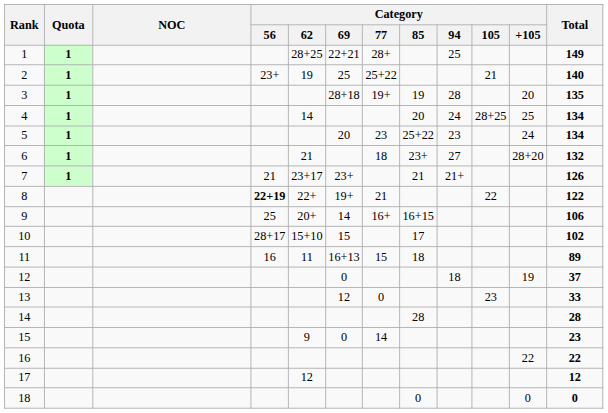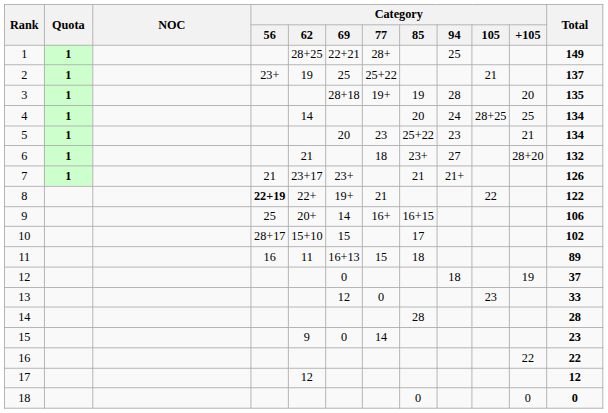2 | Total: 140 -> 137
5 | Category / +105: 24 -> 21
